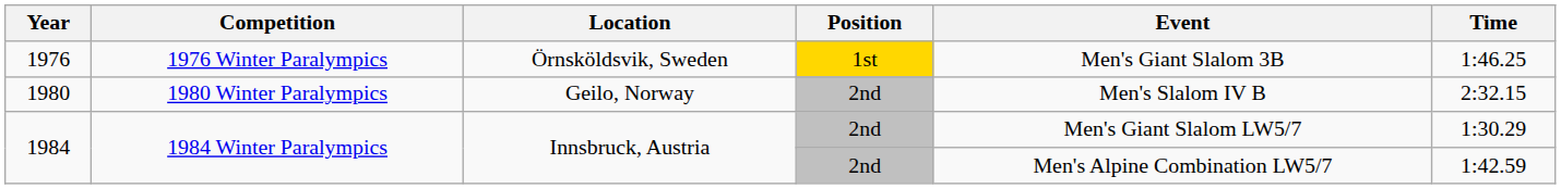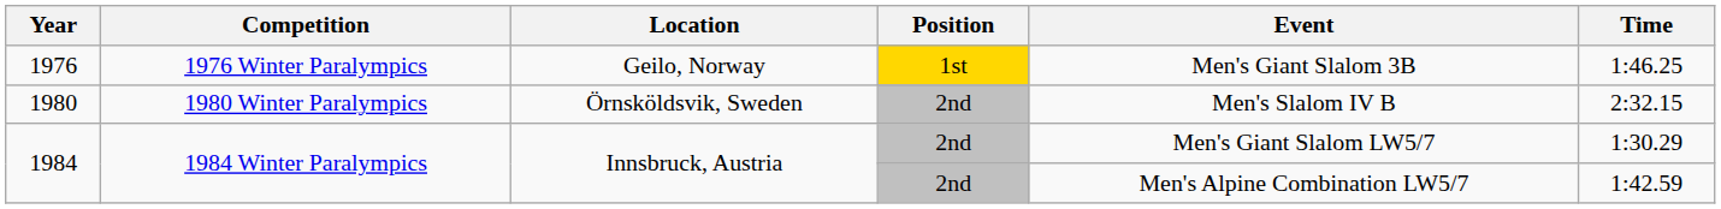1976 | Location: Örnsköldsvik, Sweden -> Geilo, Norway
1980 | Location: Geilo, Norway -> Örnsköldsvik, Sweden
